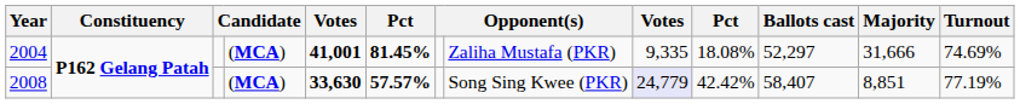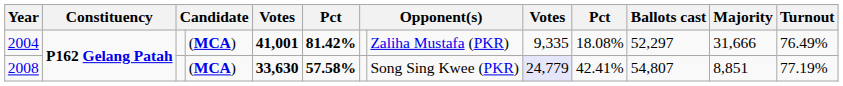2004 | column 6: 81.45% -> 81.42%
2004 | Turnout: 74.69% -> 76.49%
2008 | column 6: 57.57% -> 57.58%
2008 | column 10: 42.42% -> 42.41%
2008 | Ballots cast: 58,407 -> 54,807
